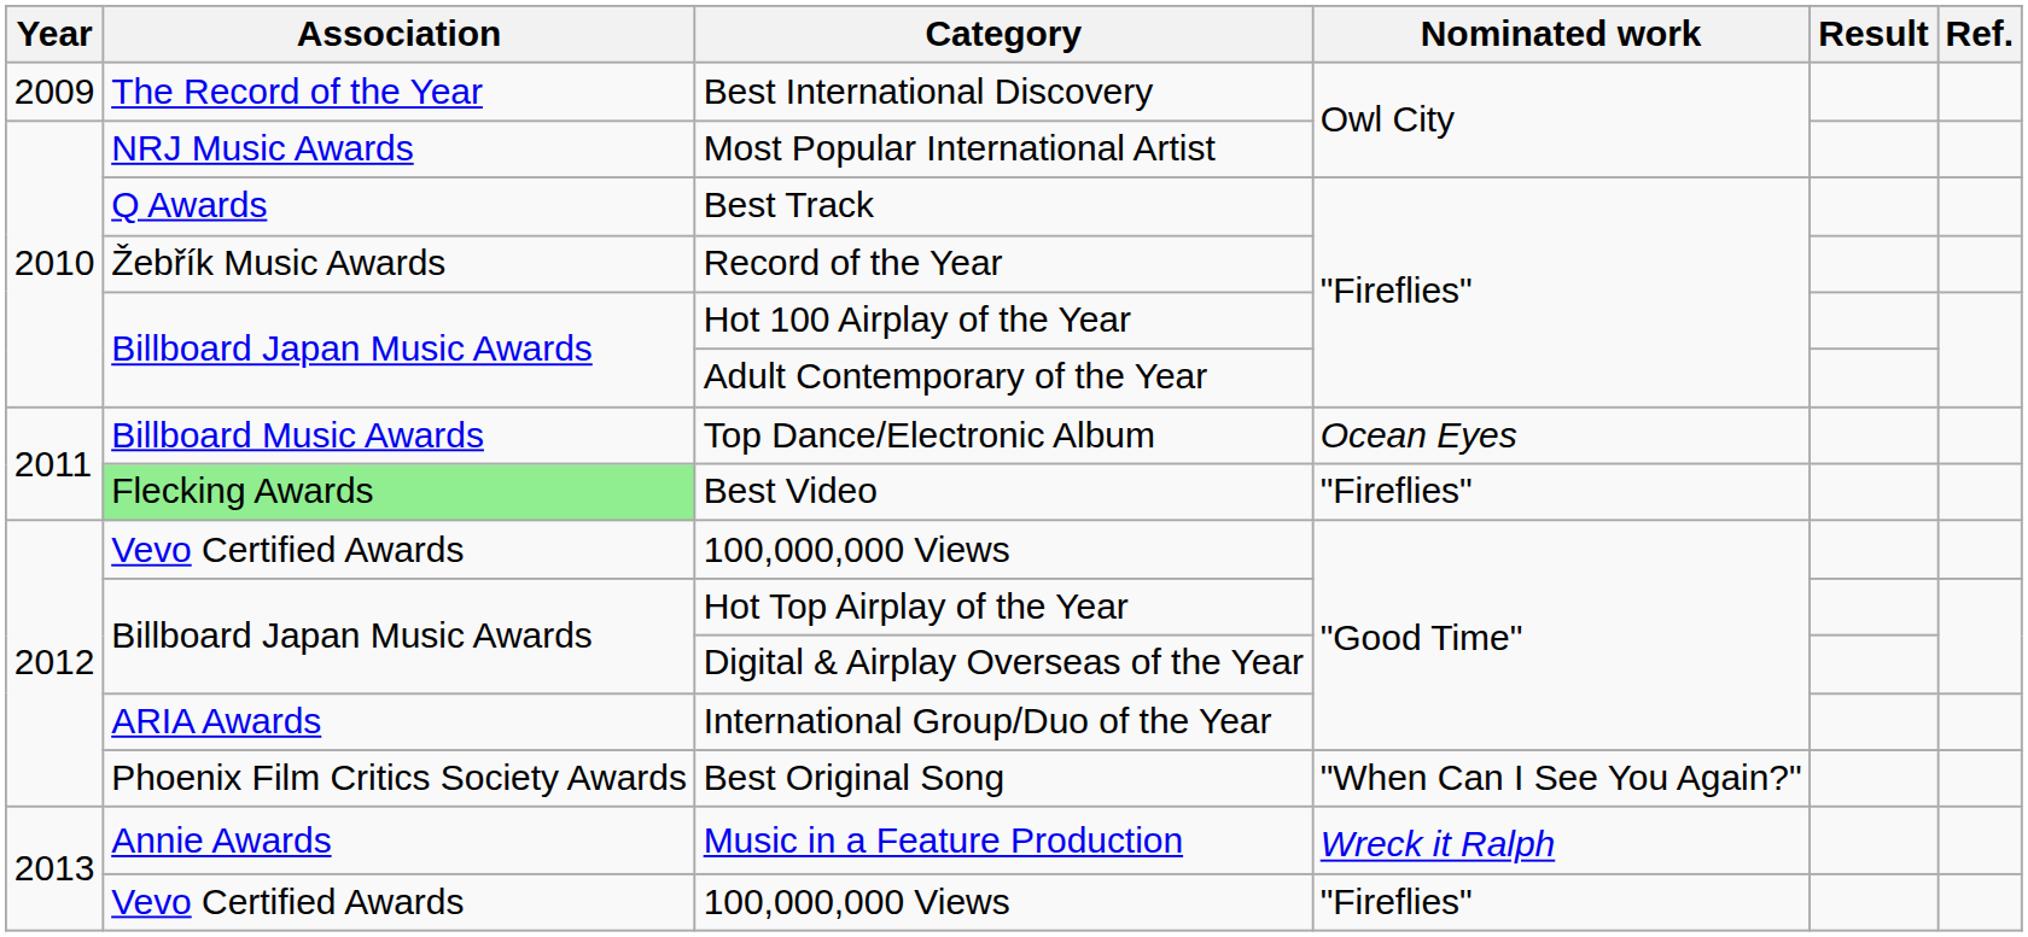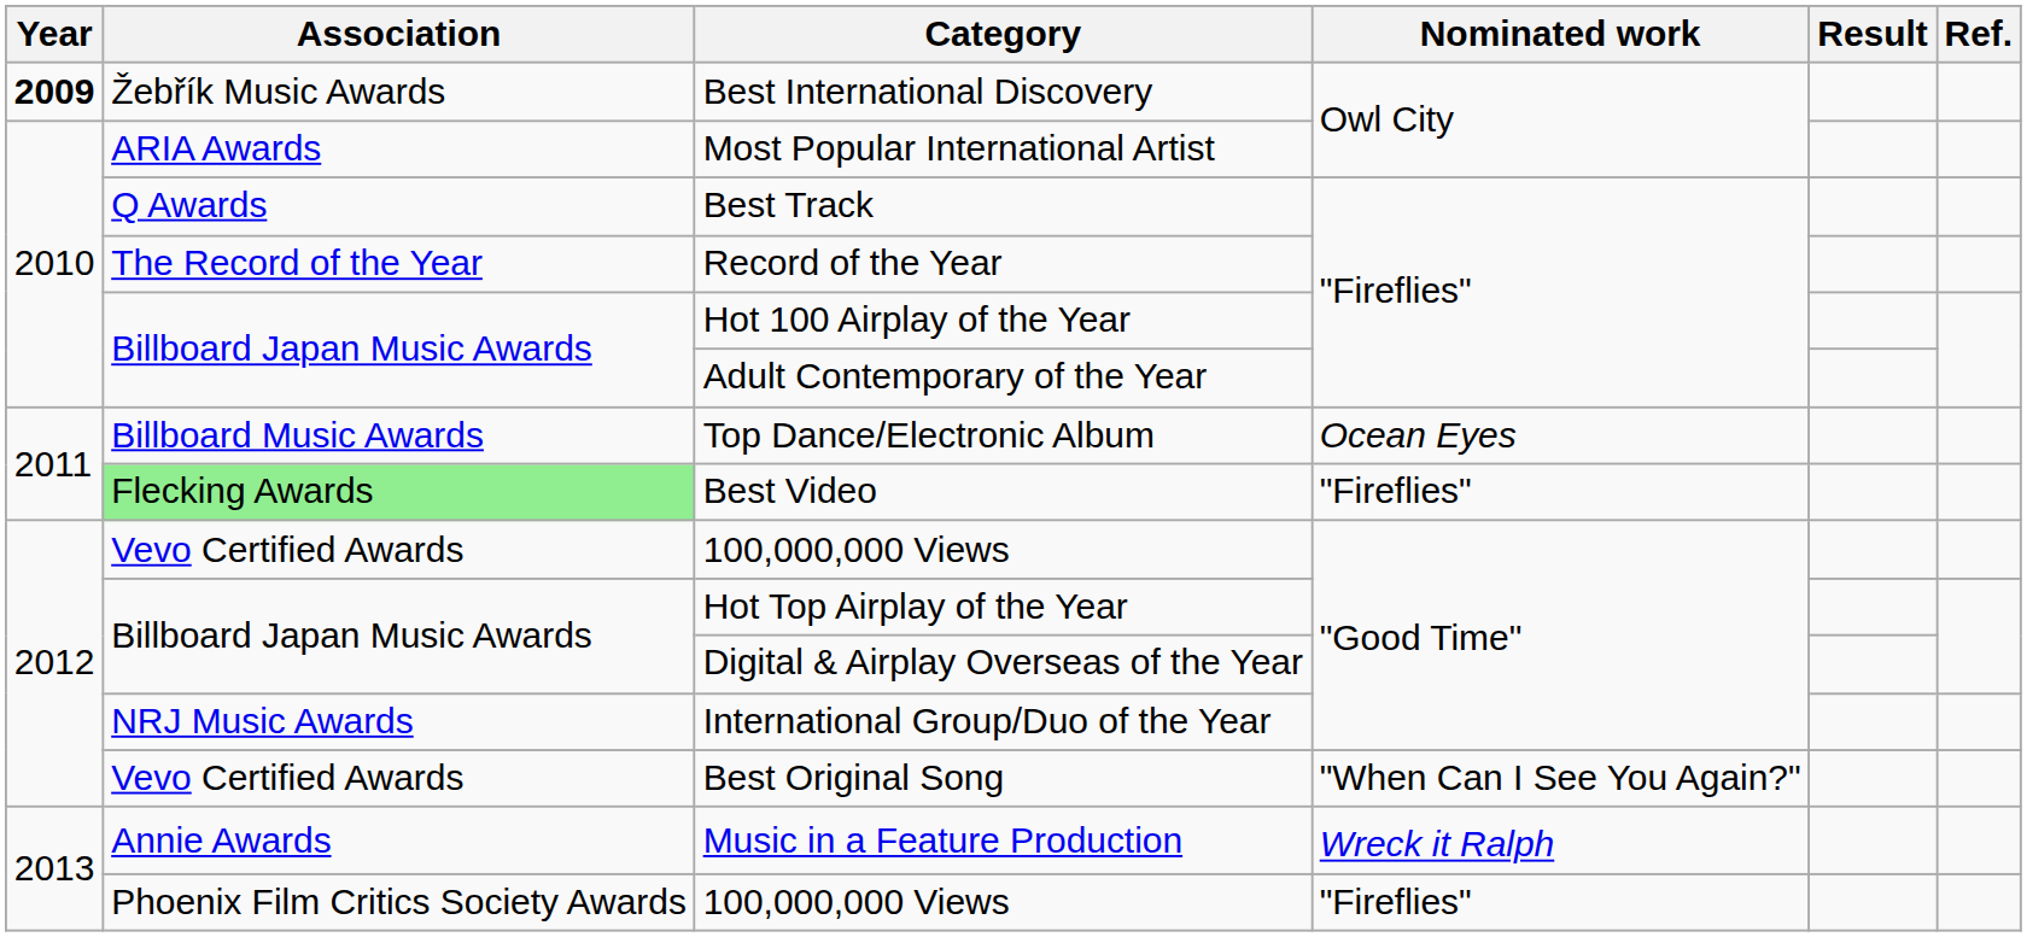Best International Discovery | Year: normal -> bold
Best International Discovery | Association: The Record of the Year -> Žebřík Music Awards
Most Popular International Artist | Association: NRJ Music Awards -> ARIA Awards
Record of the Year | Association: Žebřík Music Awards -> The Record of the Year
International Group/Duo of the Year | Association: ARIA Awards -> NRJ Music Awards
Best Original Song | Association: Phoenix Film Critics Society Awards -> Vevo Certified Awards
100,000,000 Views / "Fireflies" | Association: Vevo Certified Awards -> Phoenix Film Critics Society Awards
